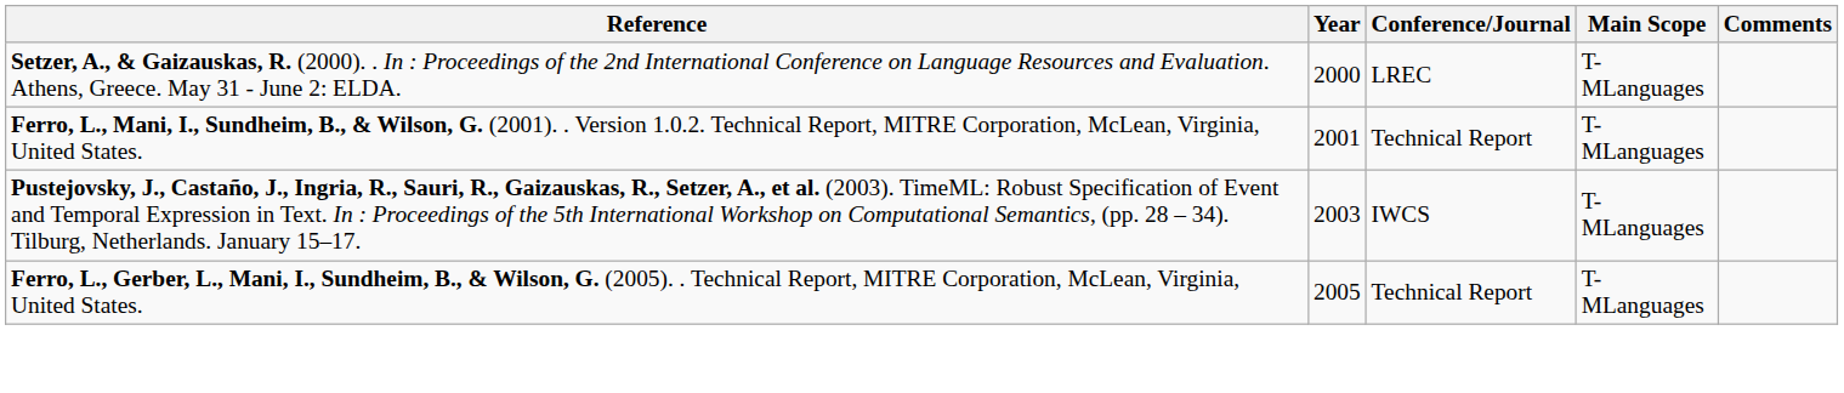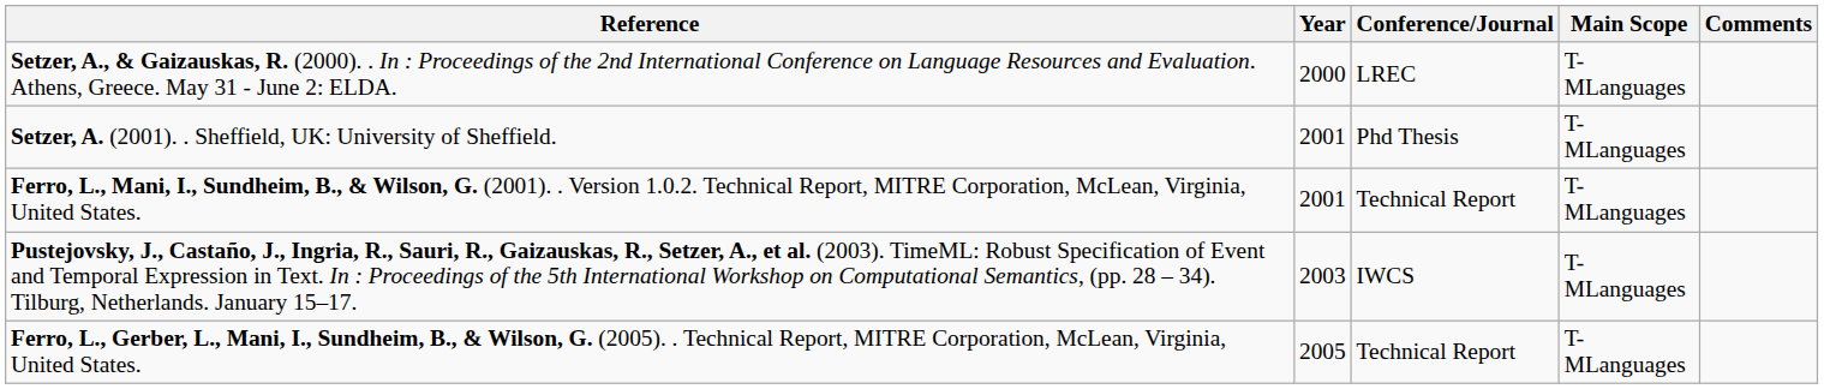+ row: Setzer, A. (2001). . Sheffield, UK: University of Sheffield. | 2001 | Phd Thesis | T-MLanguages
